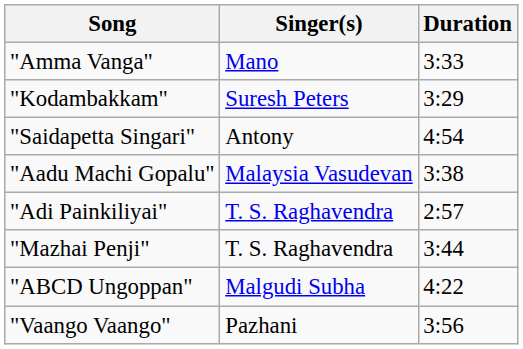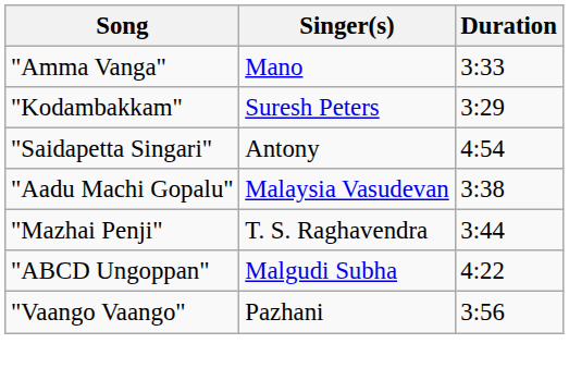- row: "Adi Painkiliyai" | T. S. Raghavendra | 2:57
